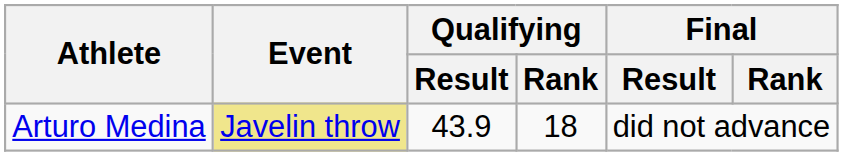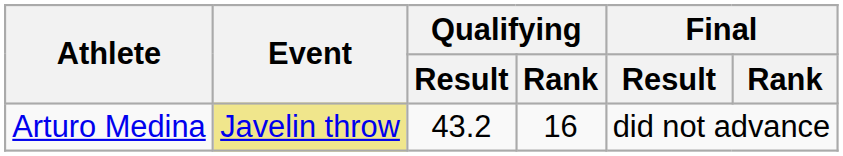Arturo Medina | Qualifying / Result: 43.9 -> 43.2
Arturo Medina | Qualifying / Rank: 18 -> 16
